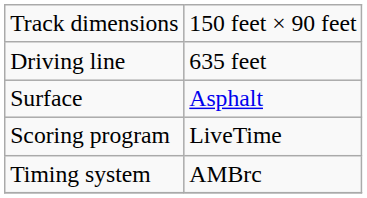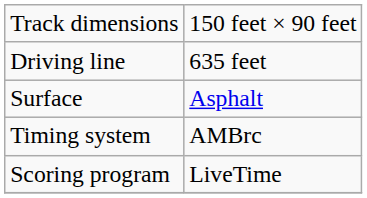rows swapped: Timing system <-> Scoring program
